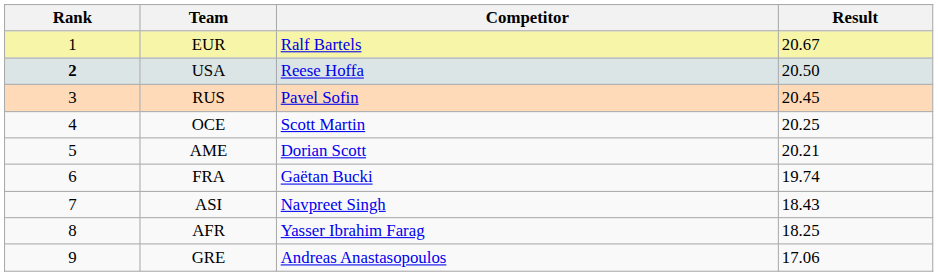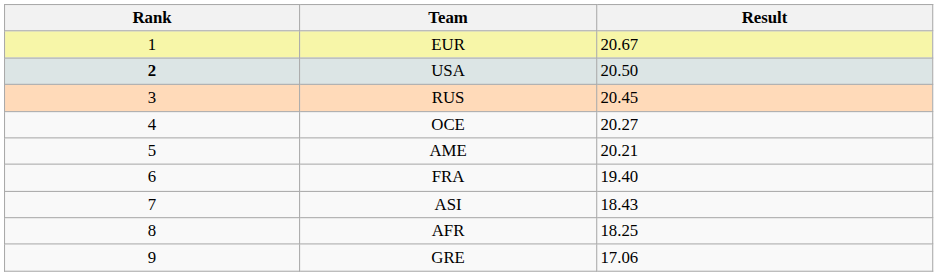- column: Competitor | Ralf Bartels | Reese Hoffa | Pavel Sofin | Scott Martin | Dorian Scott | Gaëtan Bucki | Navpreet Singh | Yasser Ibrahim Farag | Andreas Anastasopoulos
OCE | Result: 20.25 -> 20.27
FRA | Result: 19.74 -> 19.40
